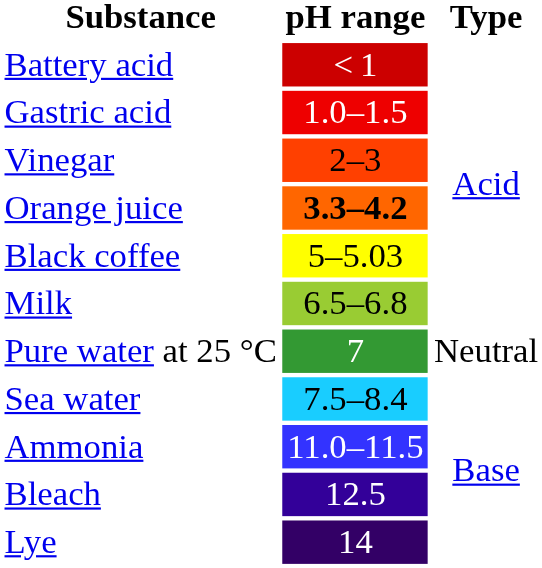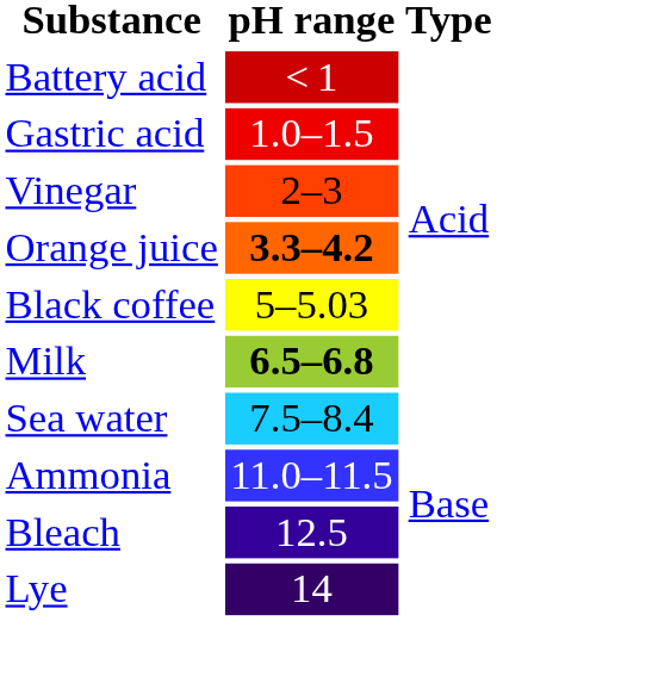Milk | pH range: normal -> bold
- row: Pure water at 25 °C | 7 | Neutral
